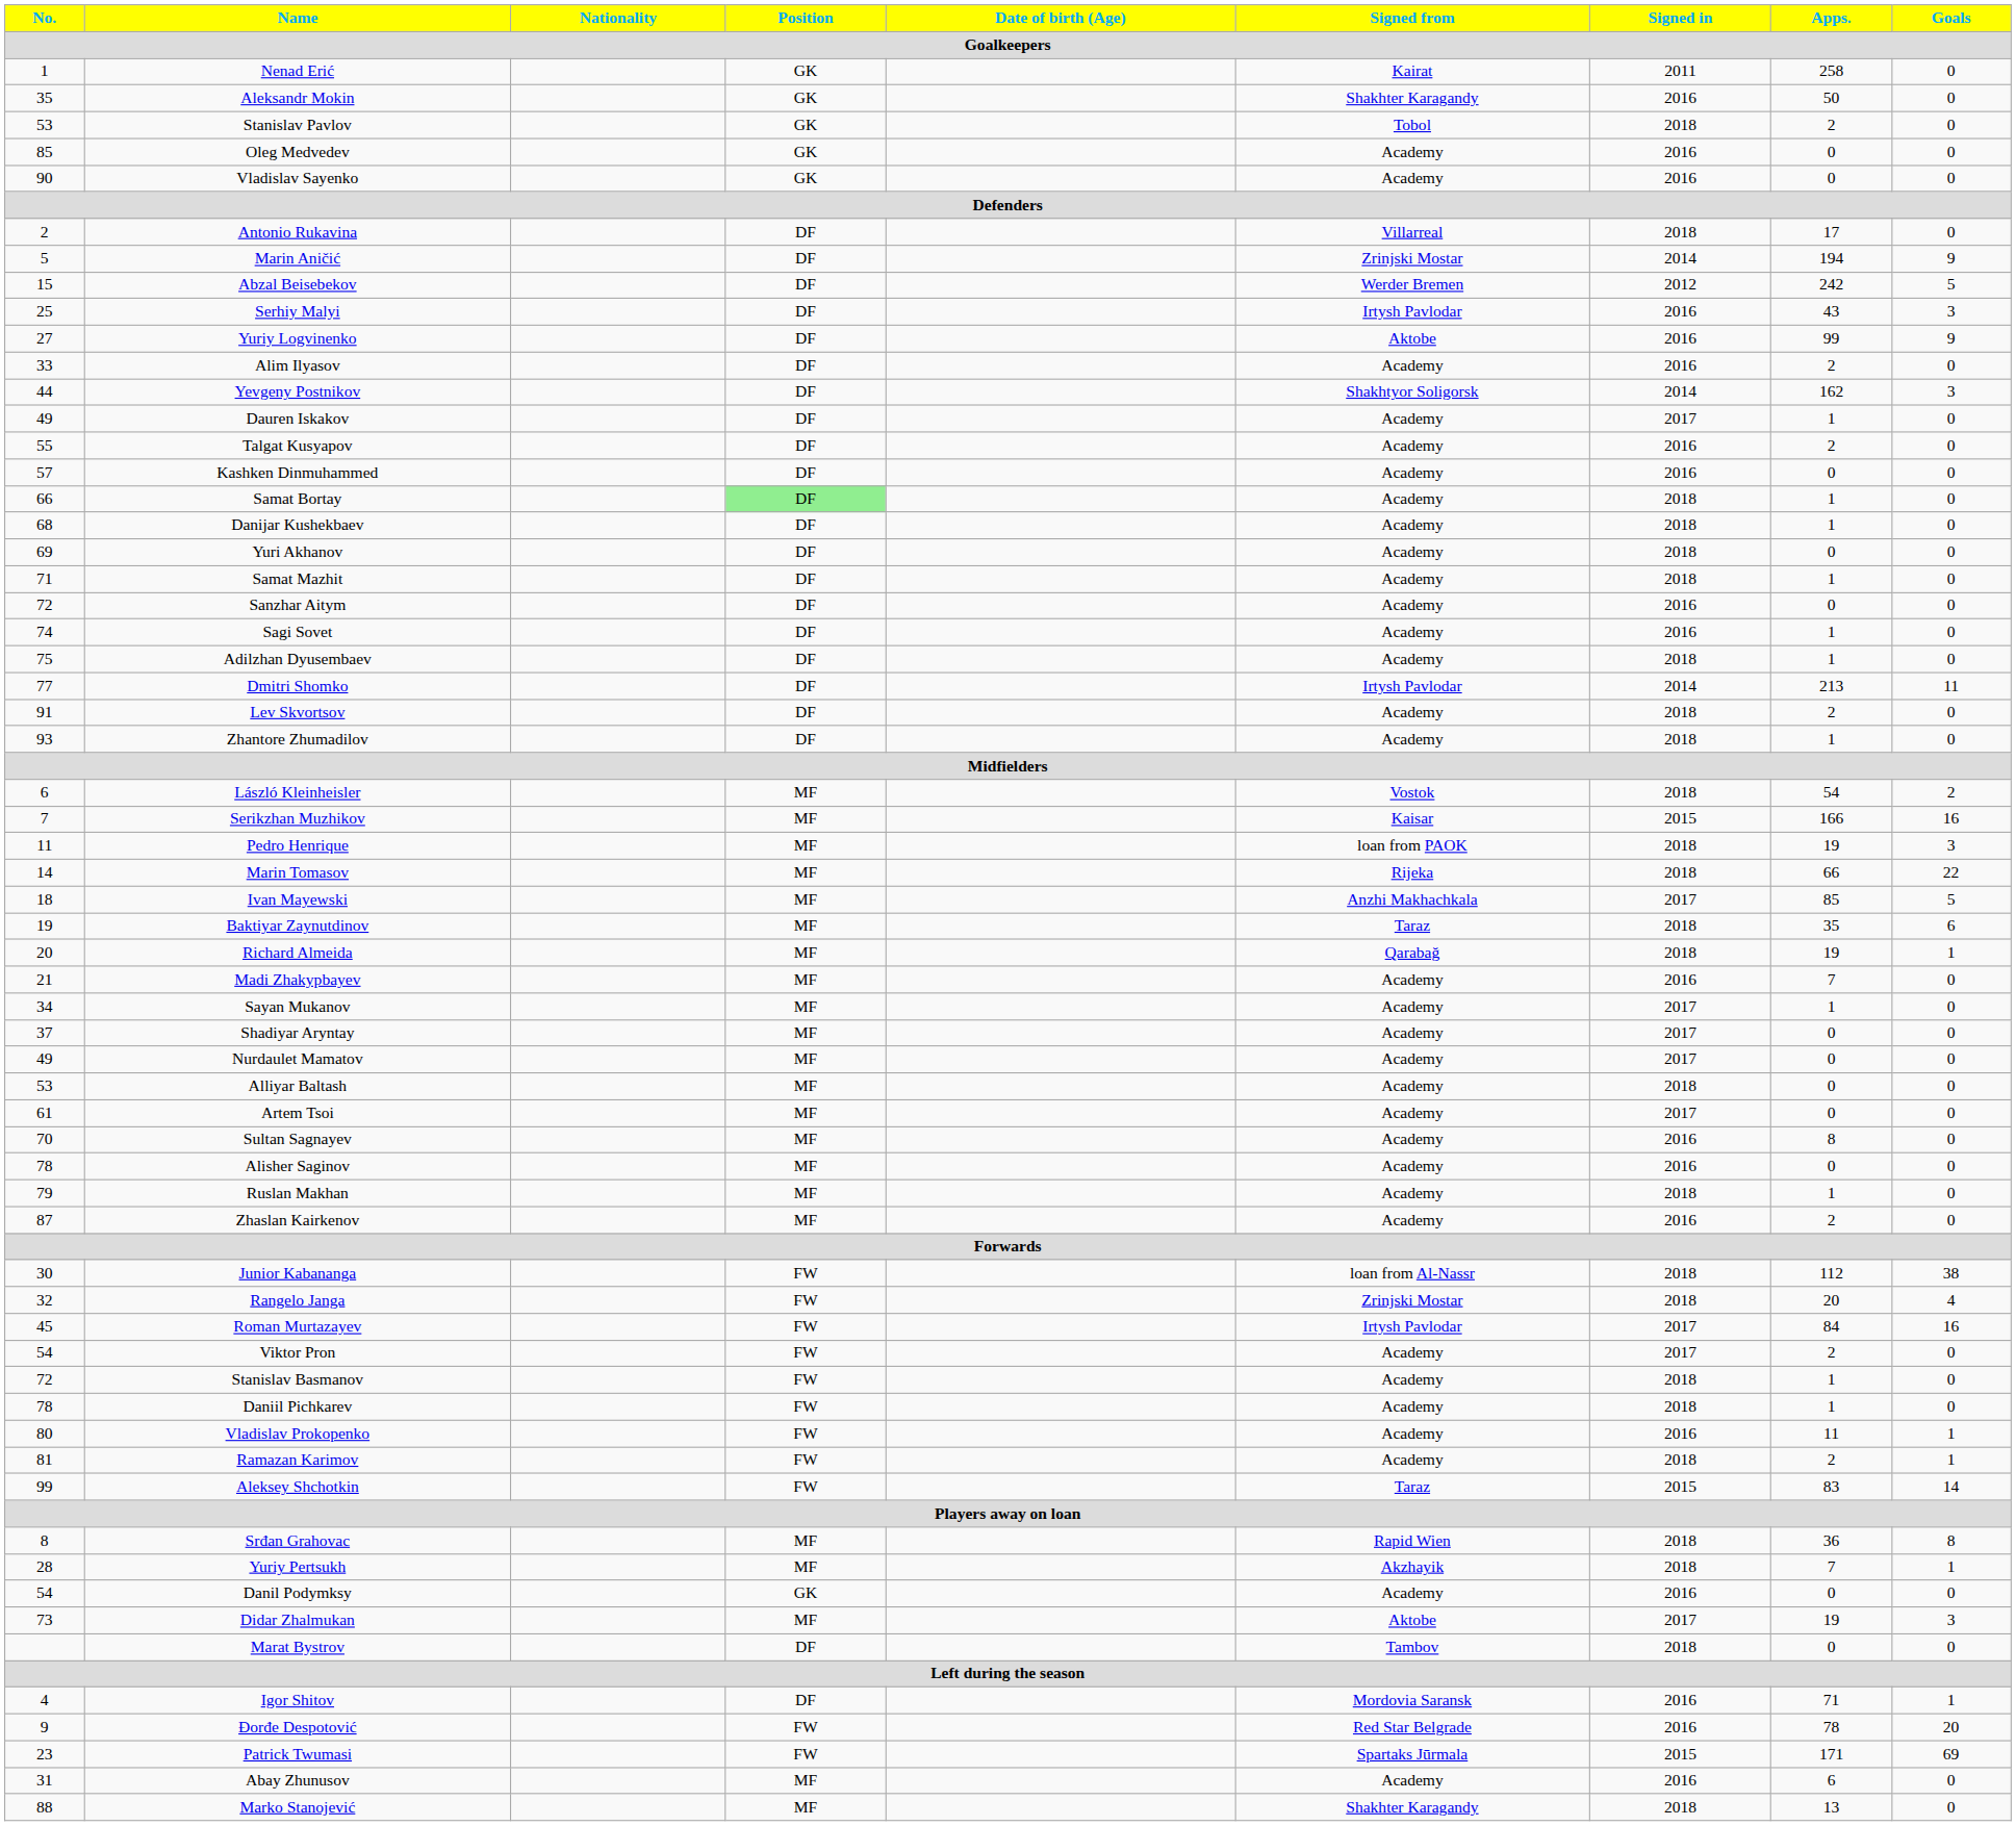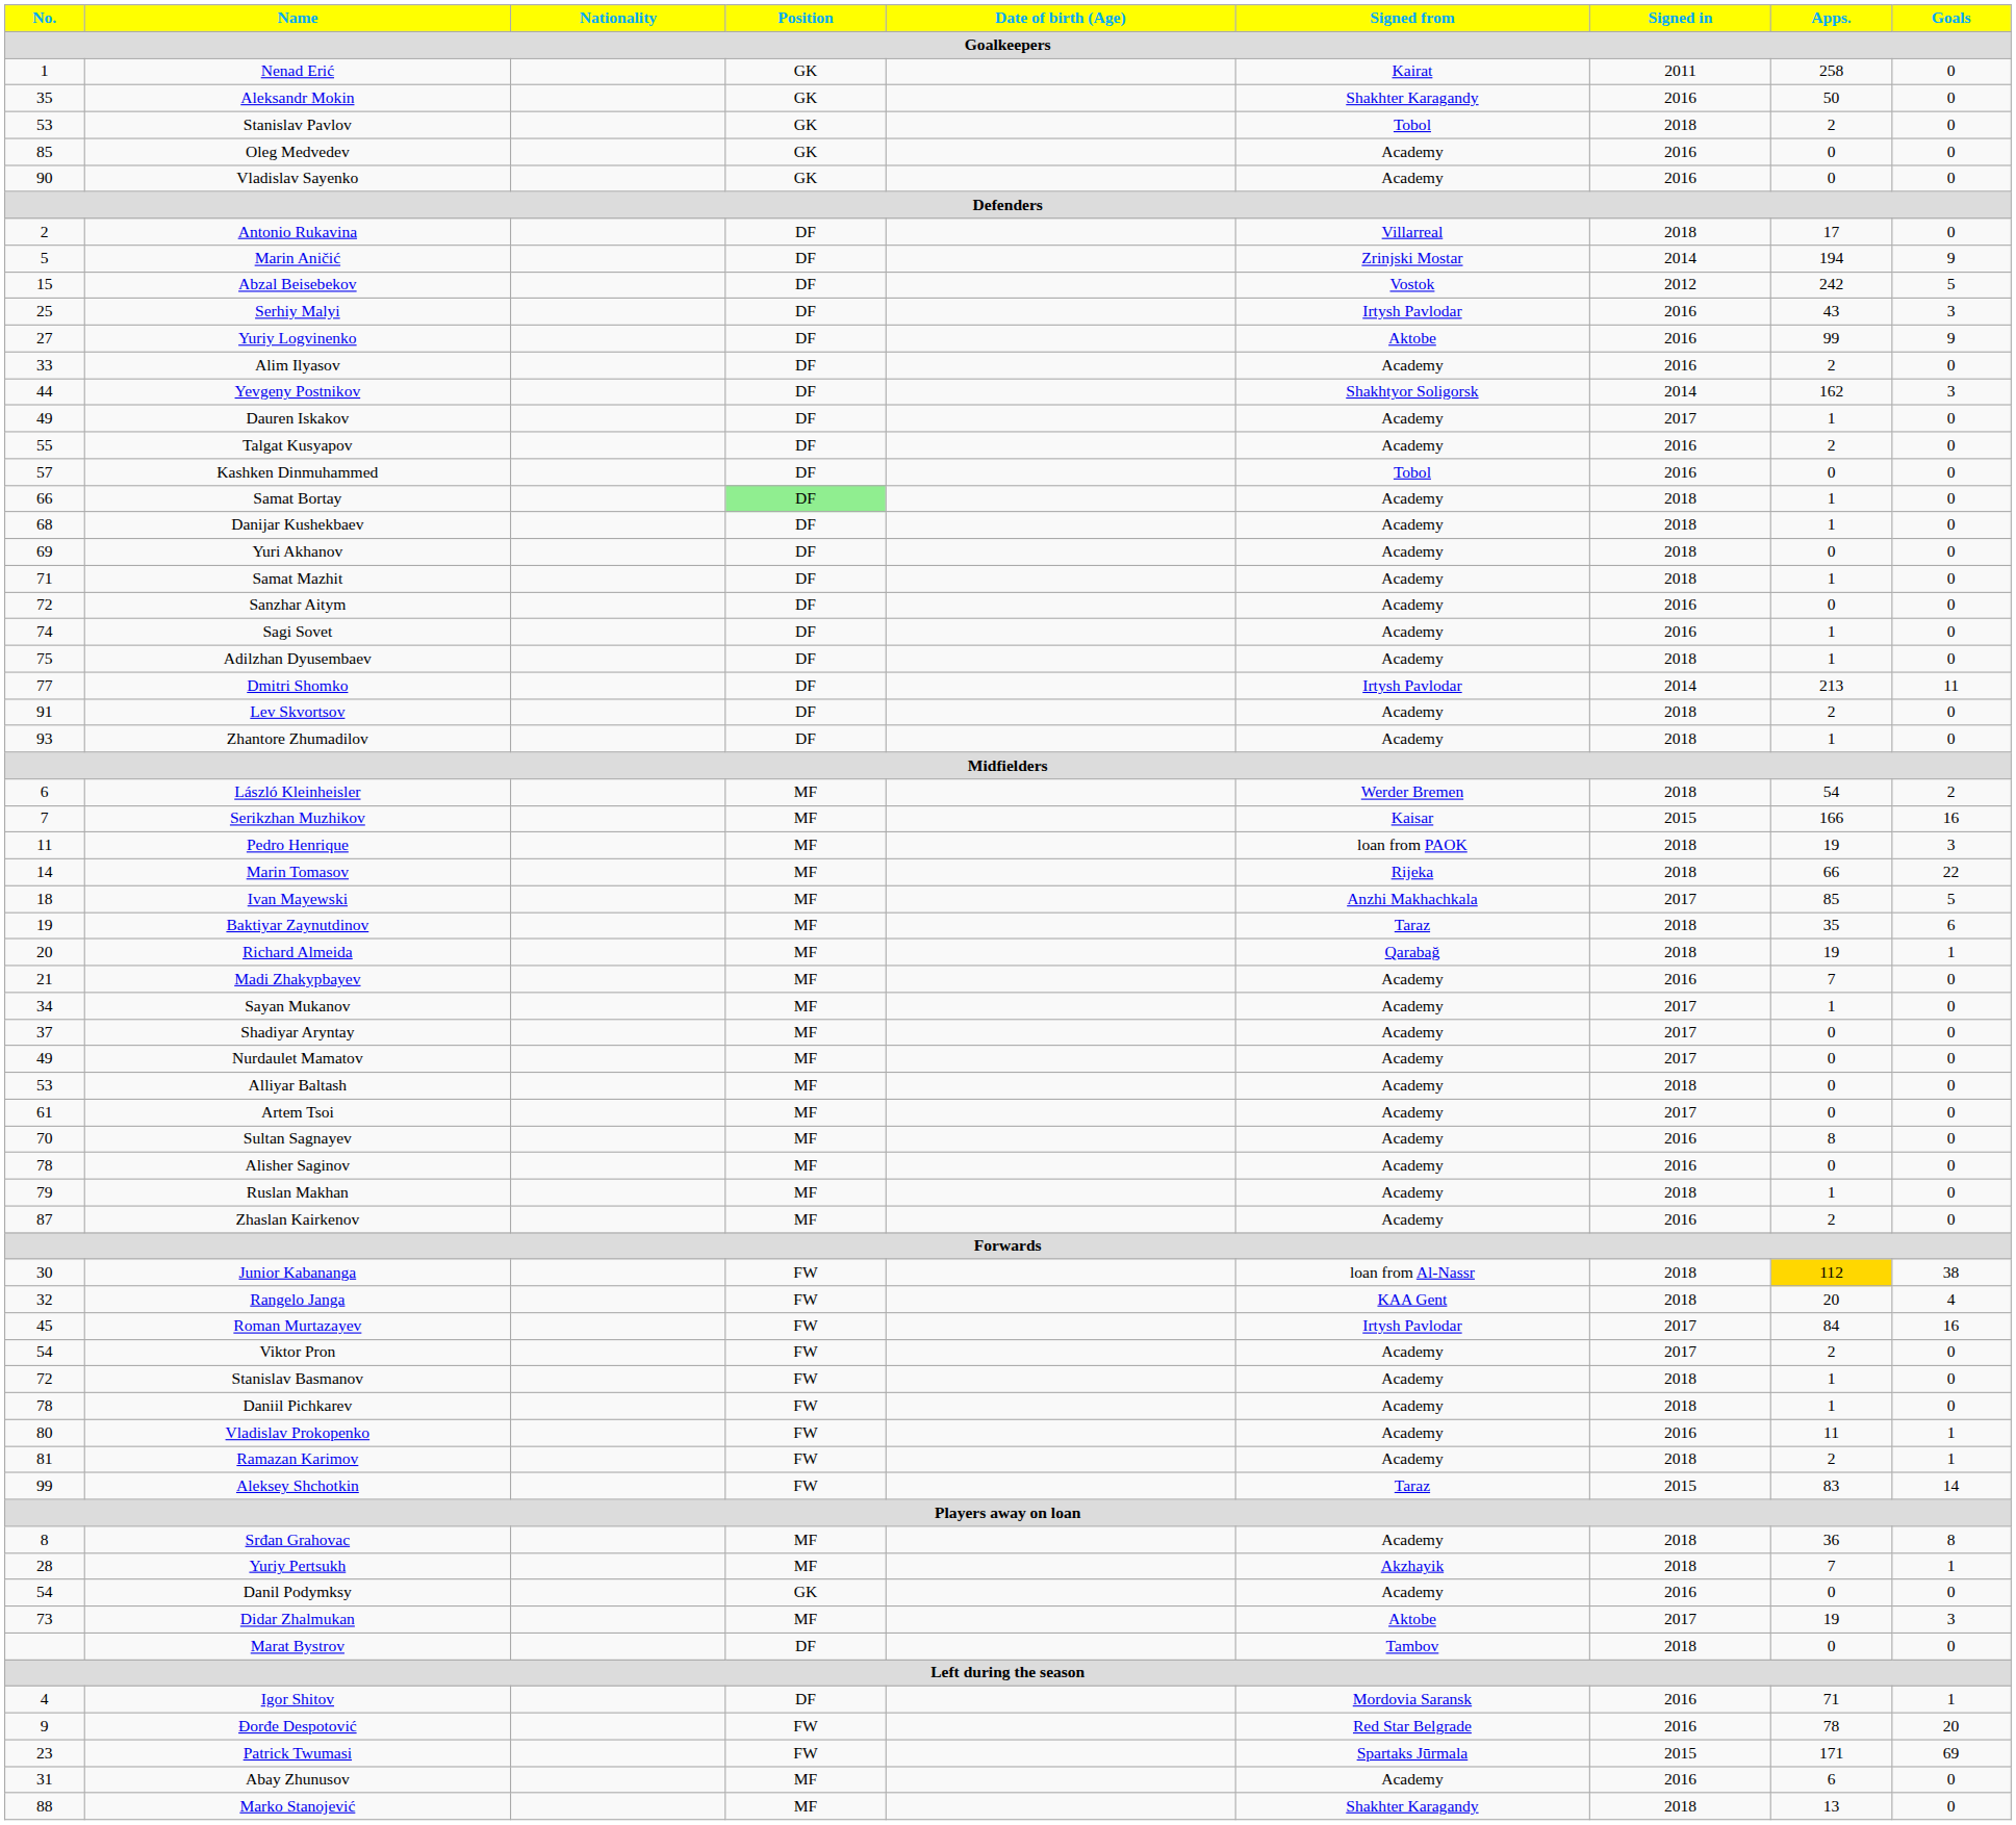Abzal Beisebekov | Signed from: Werder Bremen -> Vostok
Kashken Dinmuhammed | Signed from: Academy -> Tobol
László Kleinheisler | Signed from: Vostok -> Werder Bremen
Junior Kabananga | Apps.: no background -> gold background
Rangelo Janga | Signed from: Zrinjski Mostar -> KAA Gent
Srđan Grahovac | Signed from: Rapid Wien -> Academy
